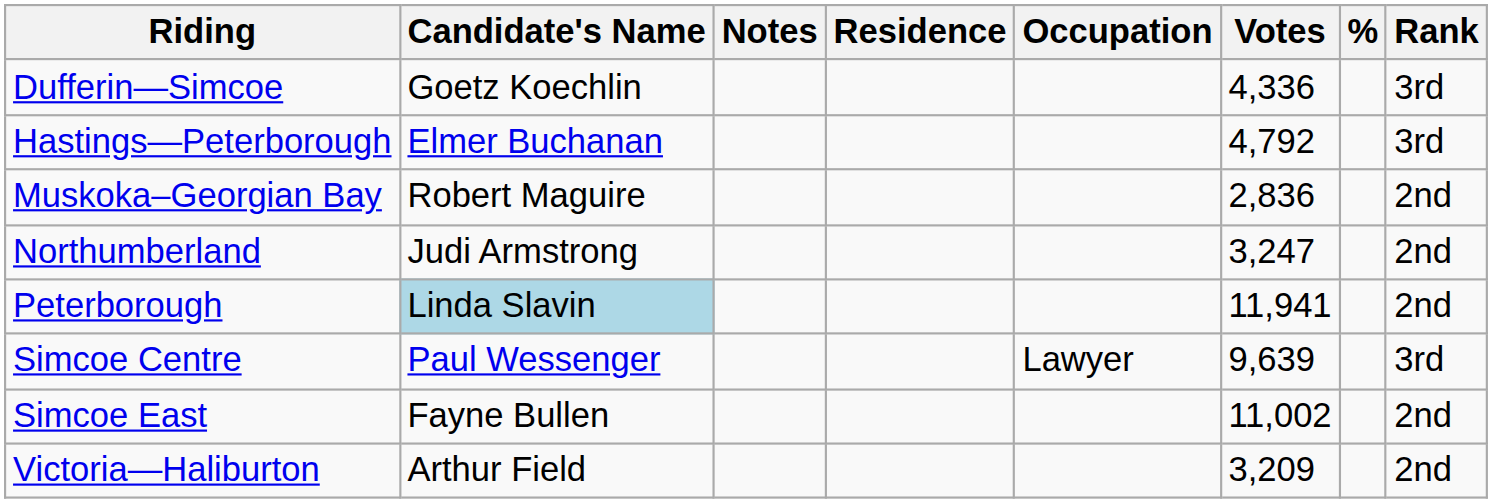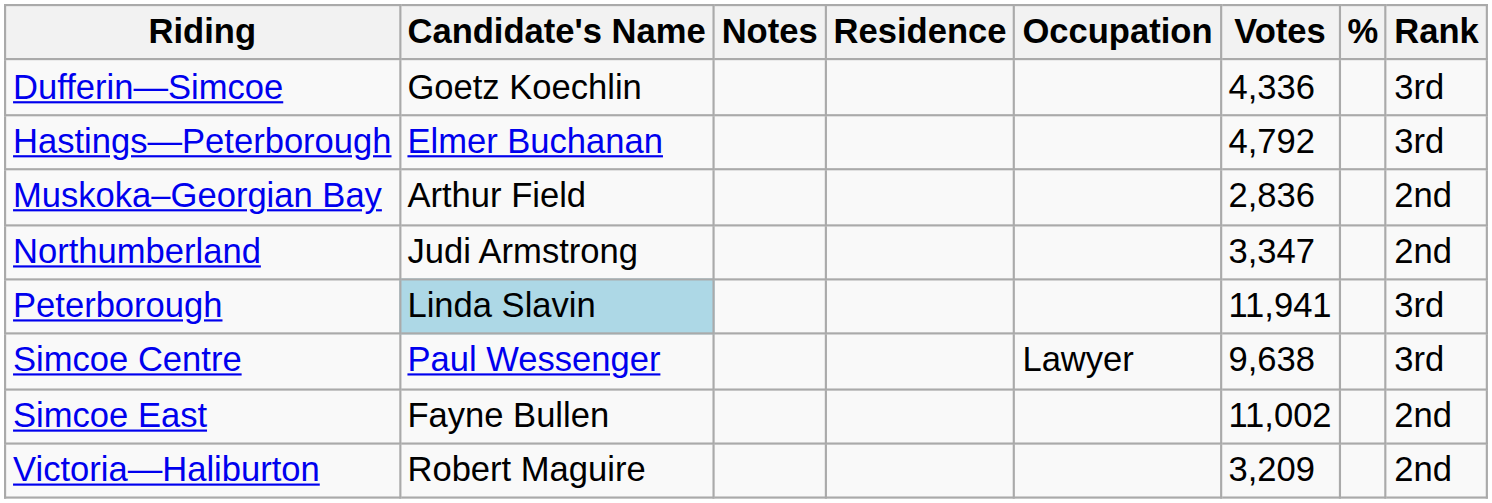Muskoka–Georgian Bay | Candidate's Name: Robert Maguire -> Arthur Field
Northumberland | Votes: 3,247 -> 3,347
Peterborough | Rank: 2nd -> 3rd
Simcoe Centre | Votes: 9,639 -> 9,638
Victoria—Haliburton | Candidate's Name: Arthur Field -> Robert Maguire
